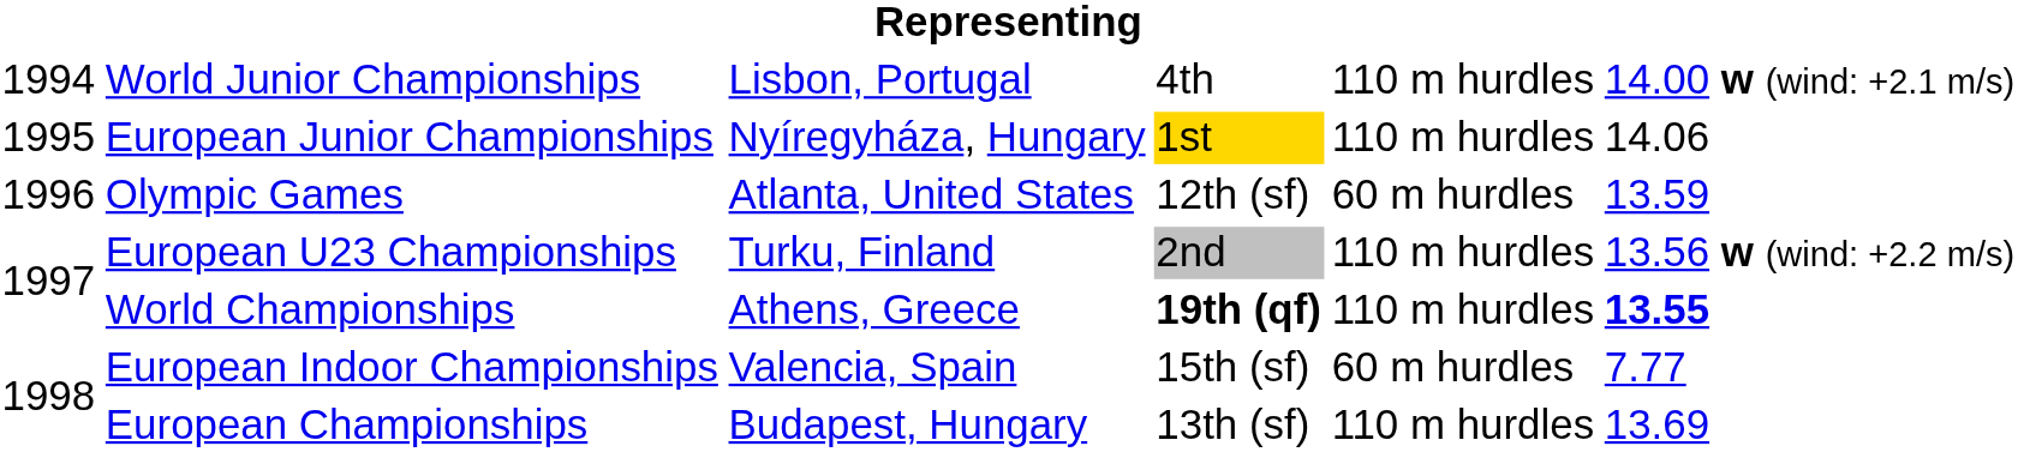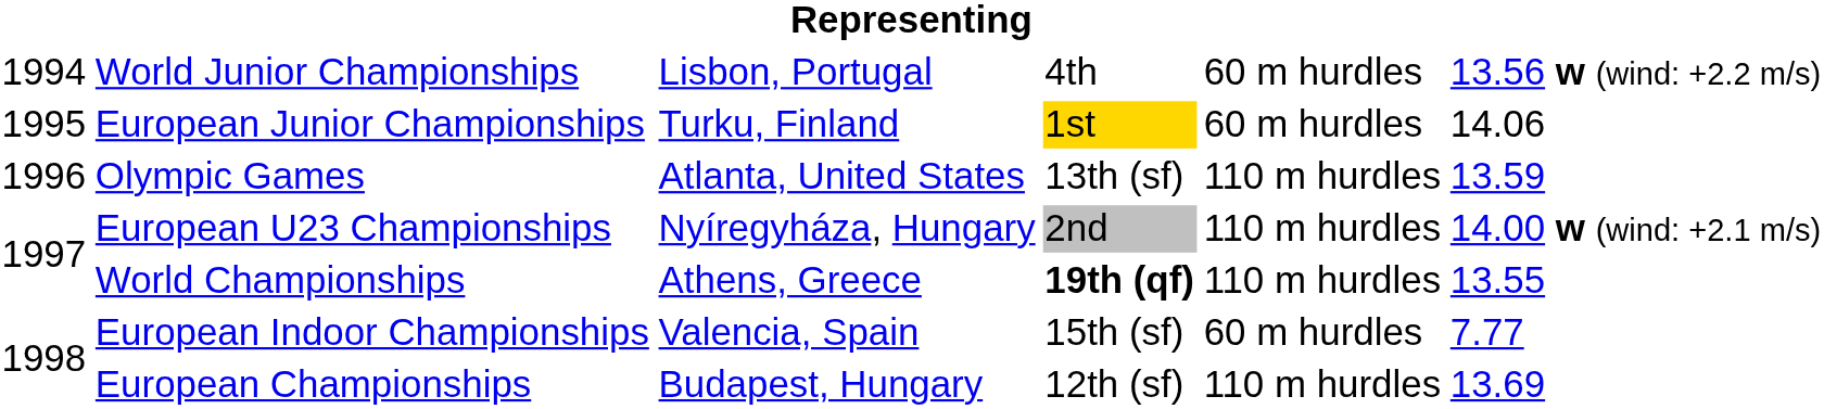World Junior Championships | column 5: 110 m hurdles -> 60 m hurdles
World Junior Championships | column 6: 14.00 w (wind: +2.1 m/s) -> 13.56 w (wind: +2.2 m/s)
European Junior Championships | column 3: Nyíregyháza, Hungary -> Turku, Finland
European Junior Championships | column 5: 110 m hurdles -> 60 m hurdles
Olympic Games | column 4: 12th (sf) -> 13th (sf)
Olympic Games | column 5: 60 m hurdles -> 110 m hurdles
European U23 Championships | column 3: Turku, Finland -> Nyíregyháza, Hungary
European U23 Championships | column 6: 13.56 w (wind: +2.2 m/s) -> 14.00 w (wind: +2.1 m/s)
World Championships | column 6: bold -> normal
European Championships | column 4: 13th (sf) -> 12th (sf)
